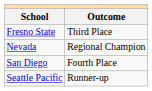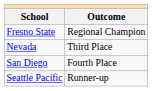Fresno State | Outcome: Third Place -> Regional Champion
Nevada | Outcome: Regional Champion -> Third Place
